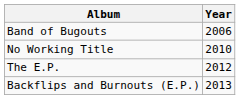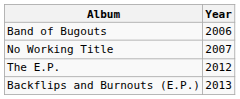No Working Title | Year: 2010 -> 2007
